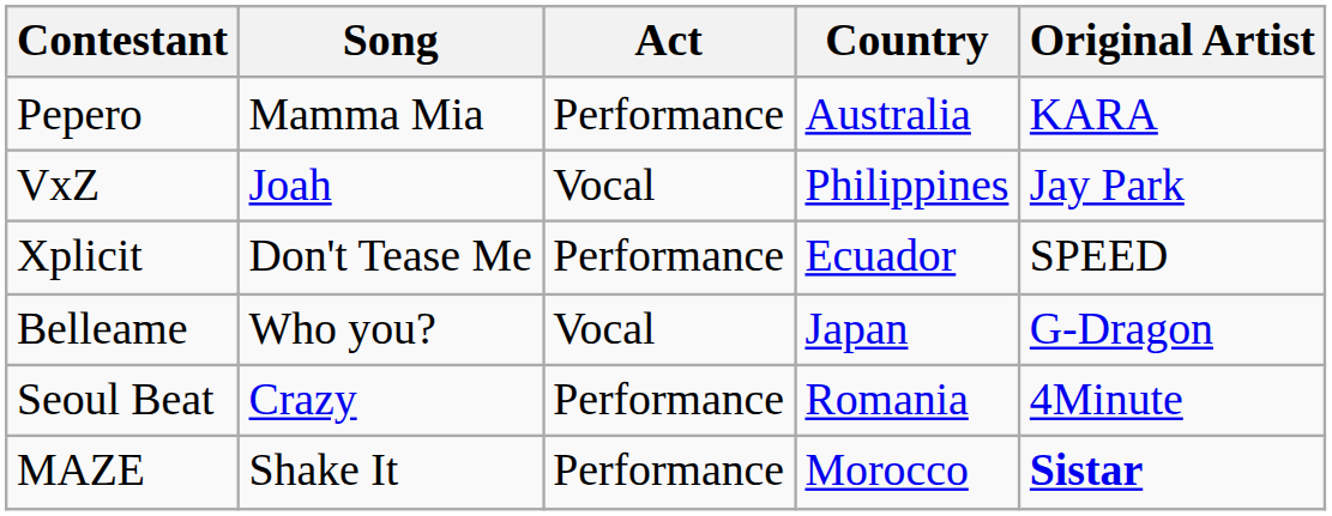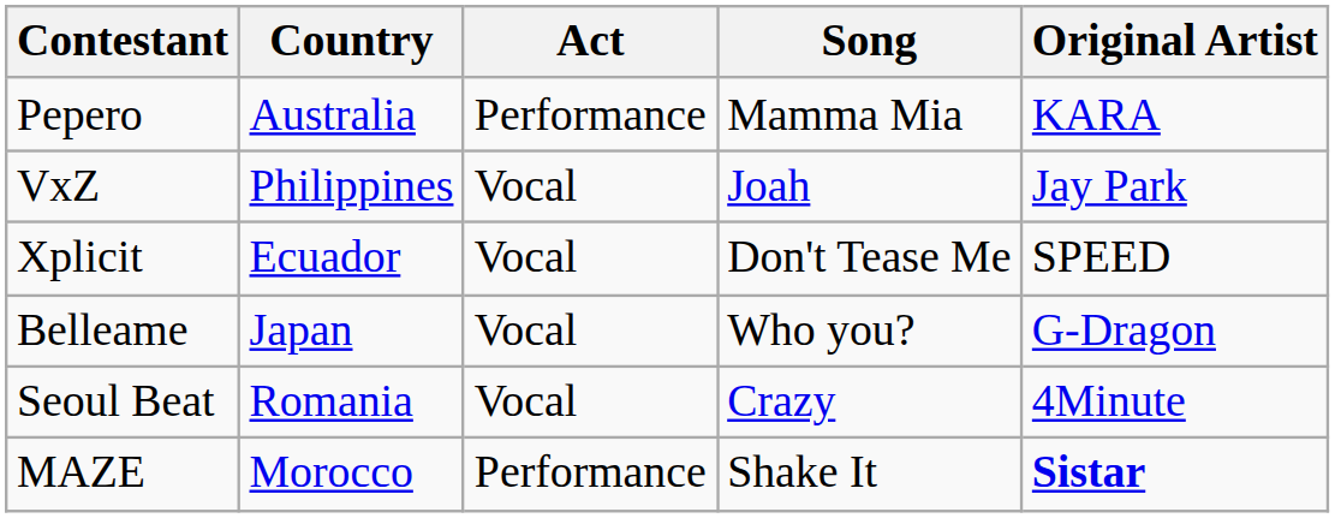columns swapped: Country <-> Song
Xplicit | Act: Performance -> Vocal
Seoul Beat | Act: Performance -> Vocal
